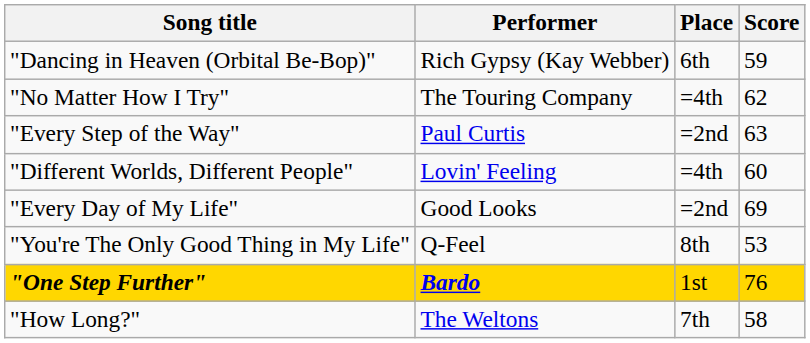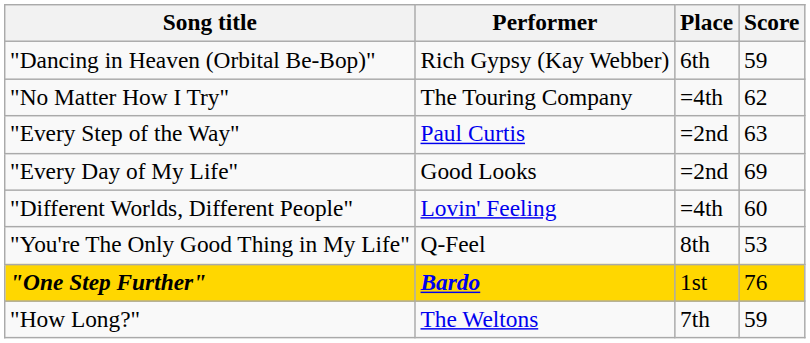rows swapped: "Different Worlds, Different People" <-> "Every Day of My Life"
"How Long?" | Score: 58 -> 59
